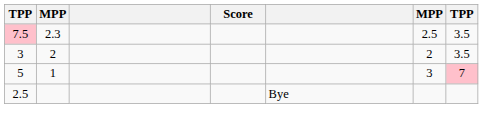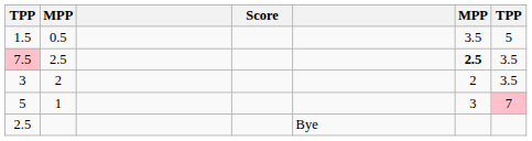+ row: 1.5 | 0.5 | 3.5 | 5
7.5 | column 2: 2.3 -> 2.5
7.5 | column 6: normal -> bold
